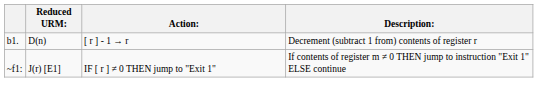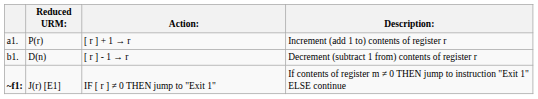+ row: a1. | P(r) | [ r ] + 1 → r | Increment (add 1 to) contents of register r
J(r) [E1] | column 1: normal -> bold
